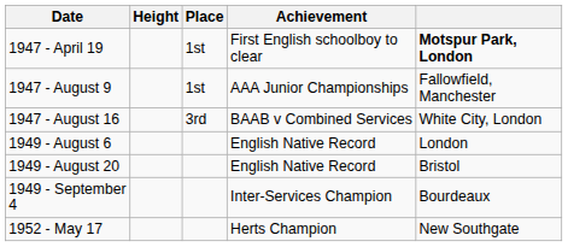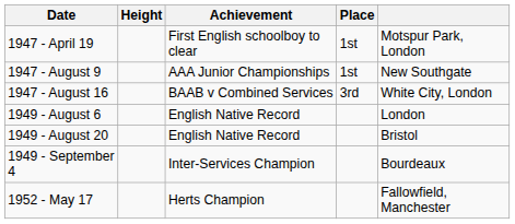columns swapped: Place <-> Achievement
1947 - April 19 | column 5: bold -> normal
1947 - August 9 | column 5: Fallowfield, Manchester -> New Southgate
1952 - May 17 | column 5: New Southgate -> Fallowfield, Manchester
